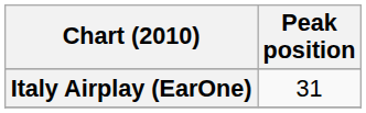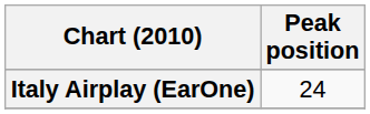Italy Airplay (EarOne) | Peak position: 31 -> 24
